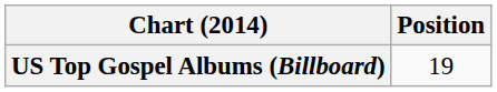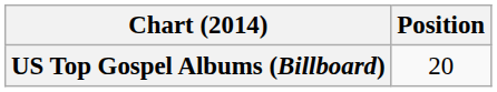US Top Gospel Albums (Billboard) | Position: 19 -> 20
